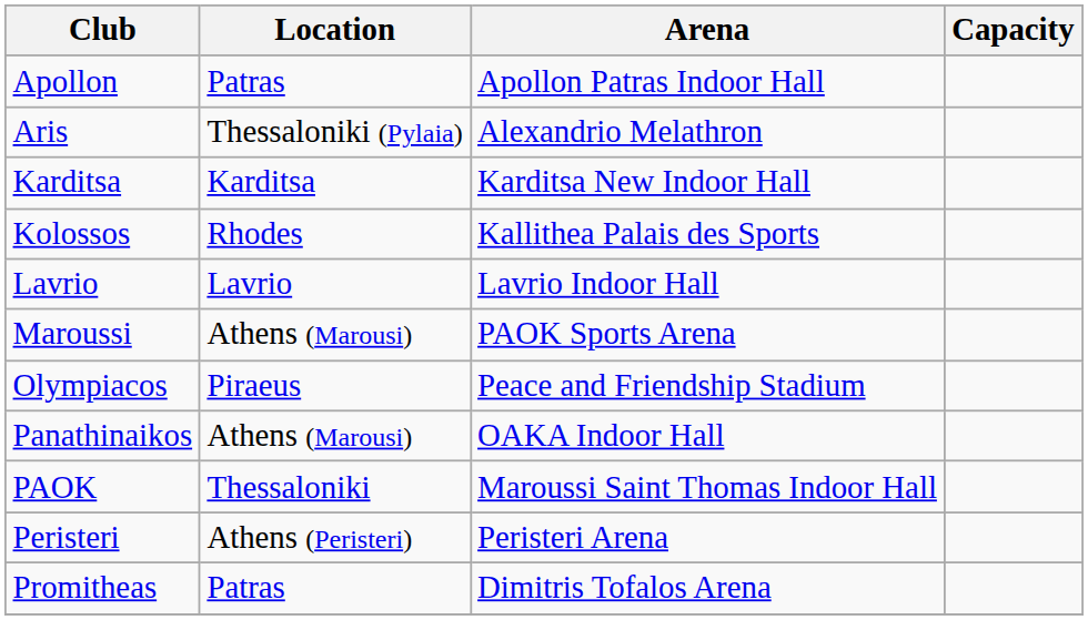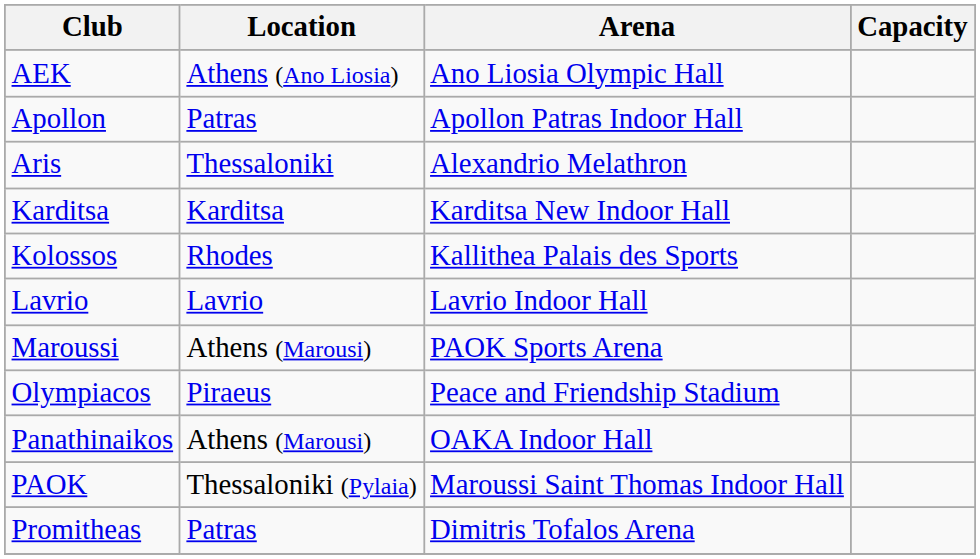+ row: AEK | Athens (Ano Liosia) | Ano Liosia Olympic Hall
Aris | Location: Thessaloniki (Pylaia) -> Thessaloniki
PAOK | Location: Thessaloniki -> Thessaloniki (Pylaia)
- row: Peristeri | Athens (Peristeri) | Peristeri Arena
